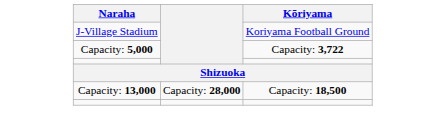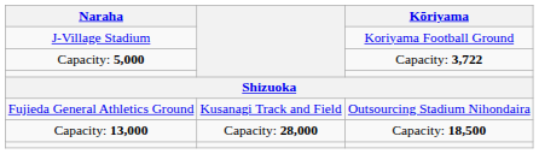+ row: Fujieda General Athletics Ground | Kusanagi Track and Field | Outsourcing Stadium Nihondaira
